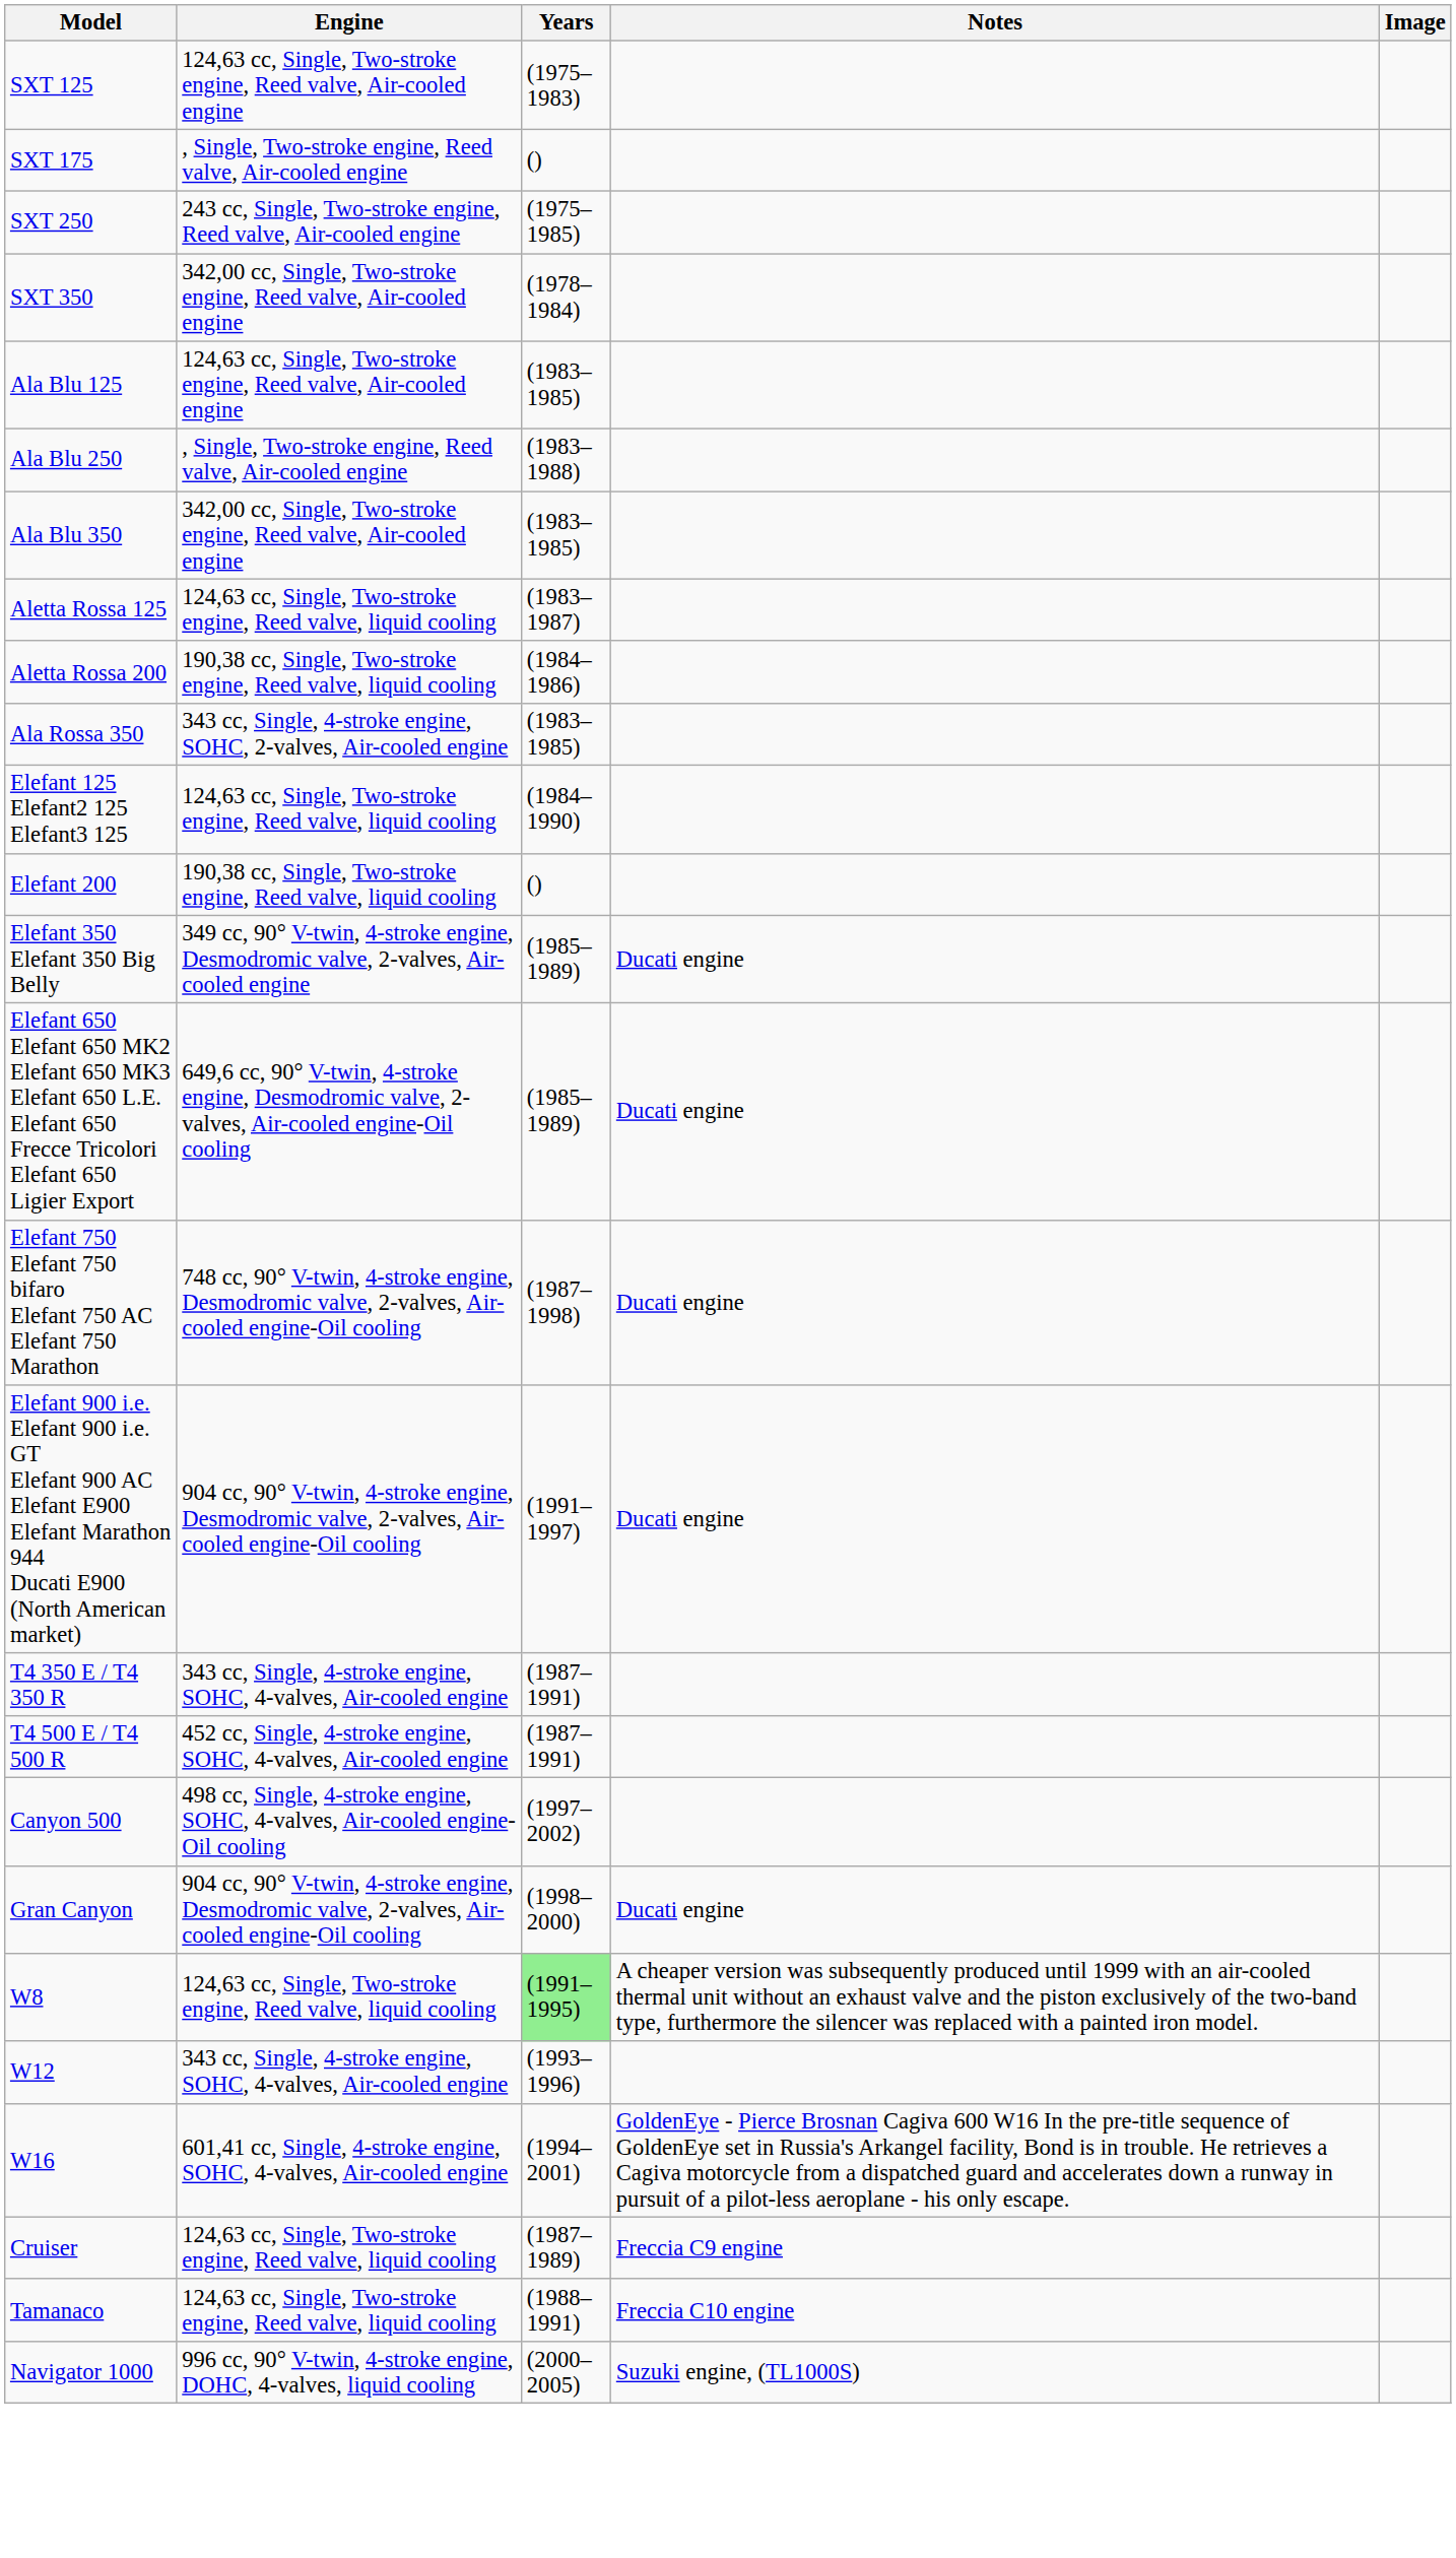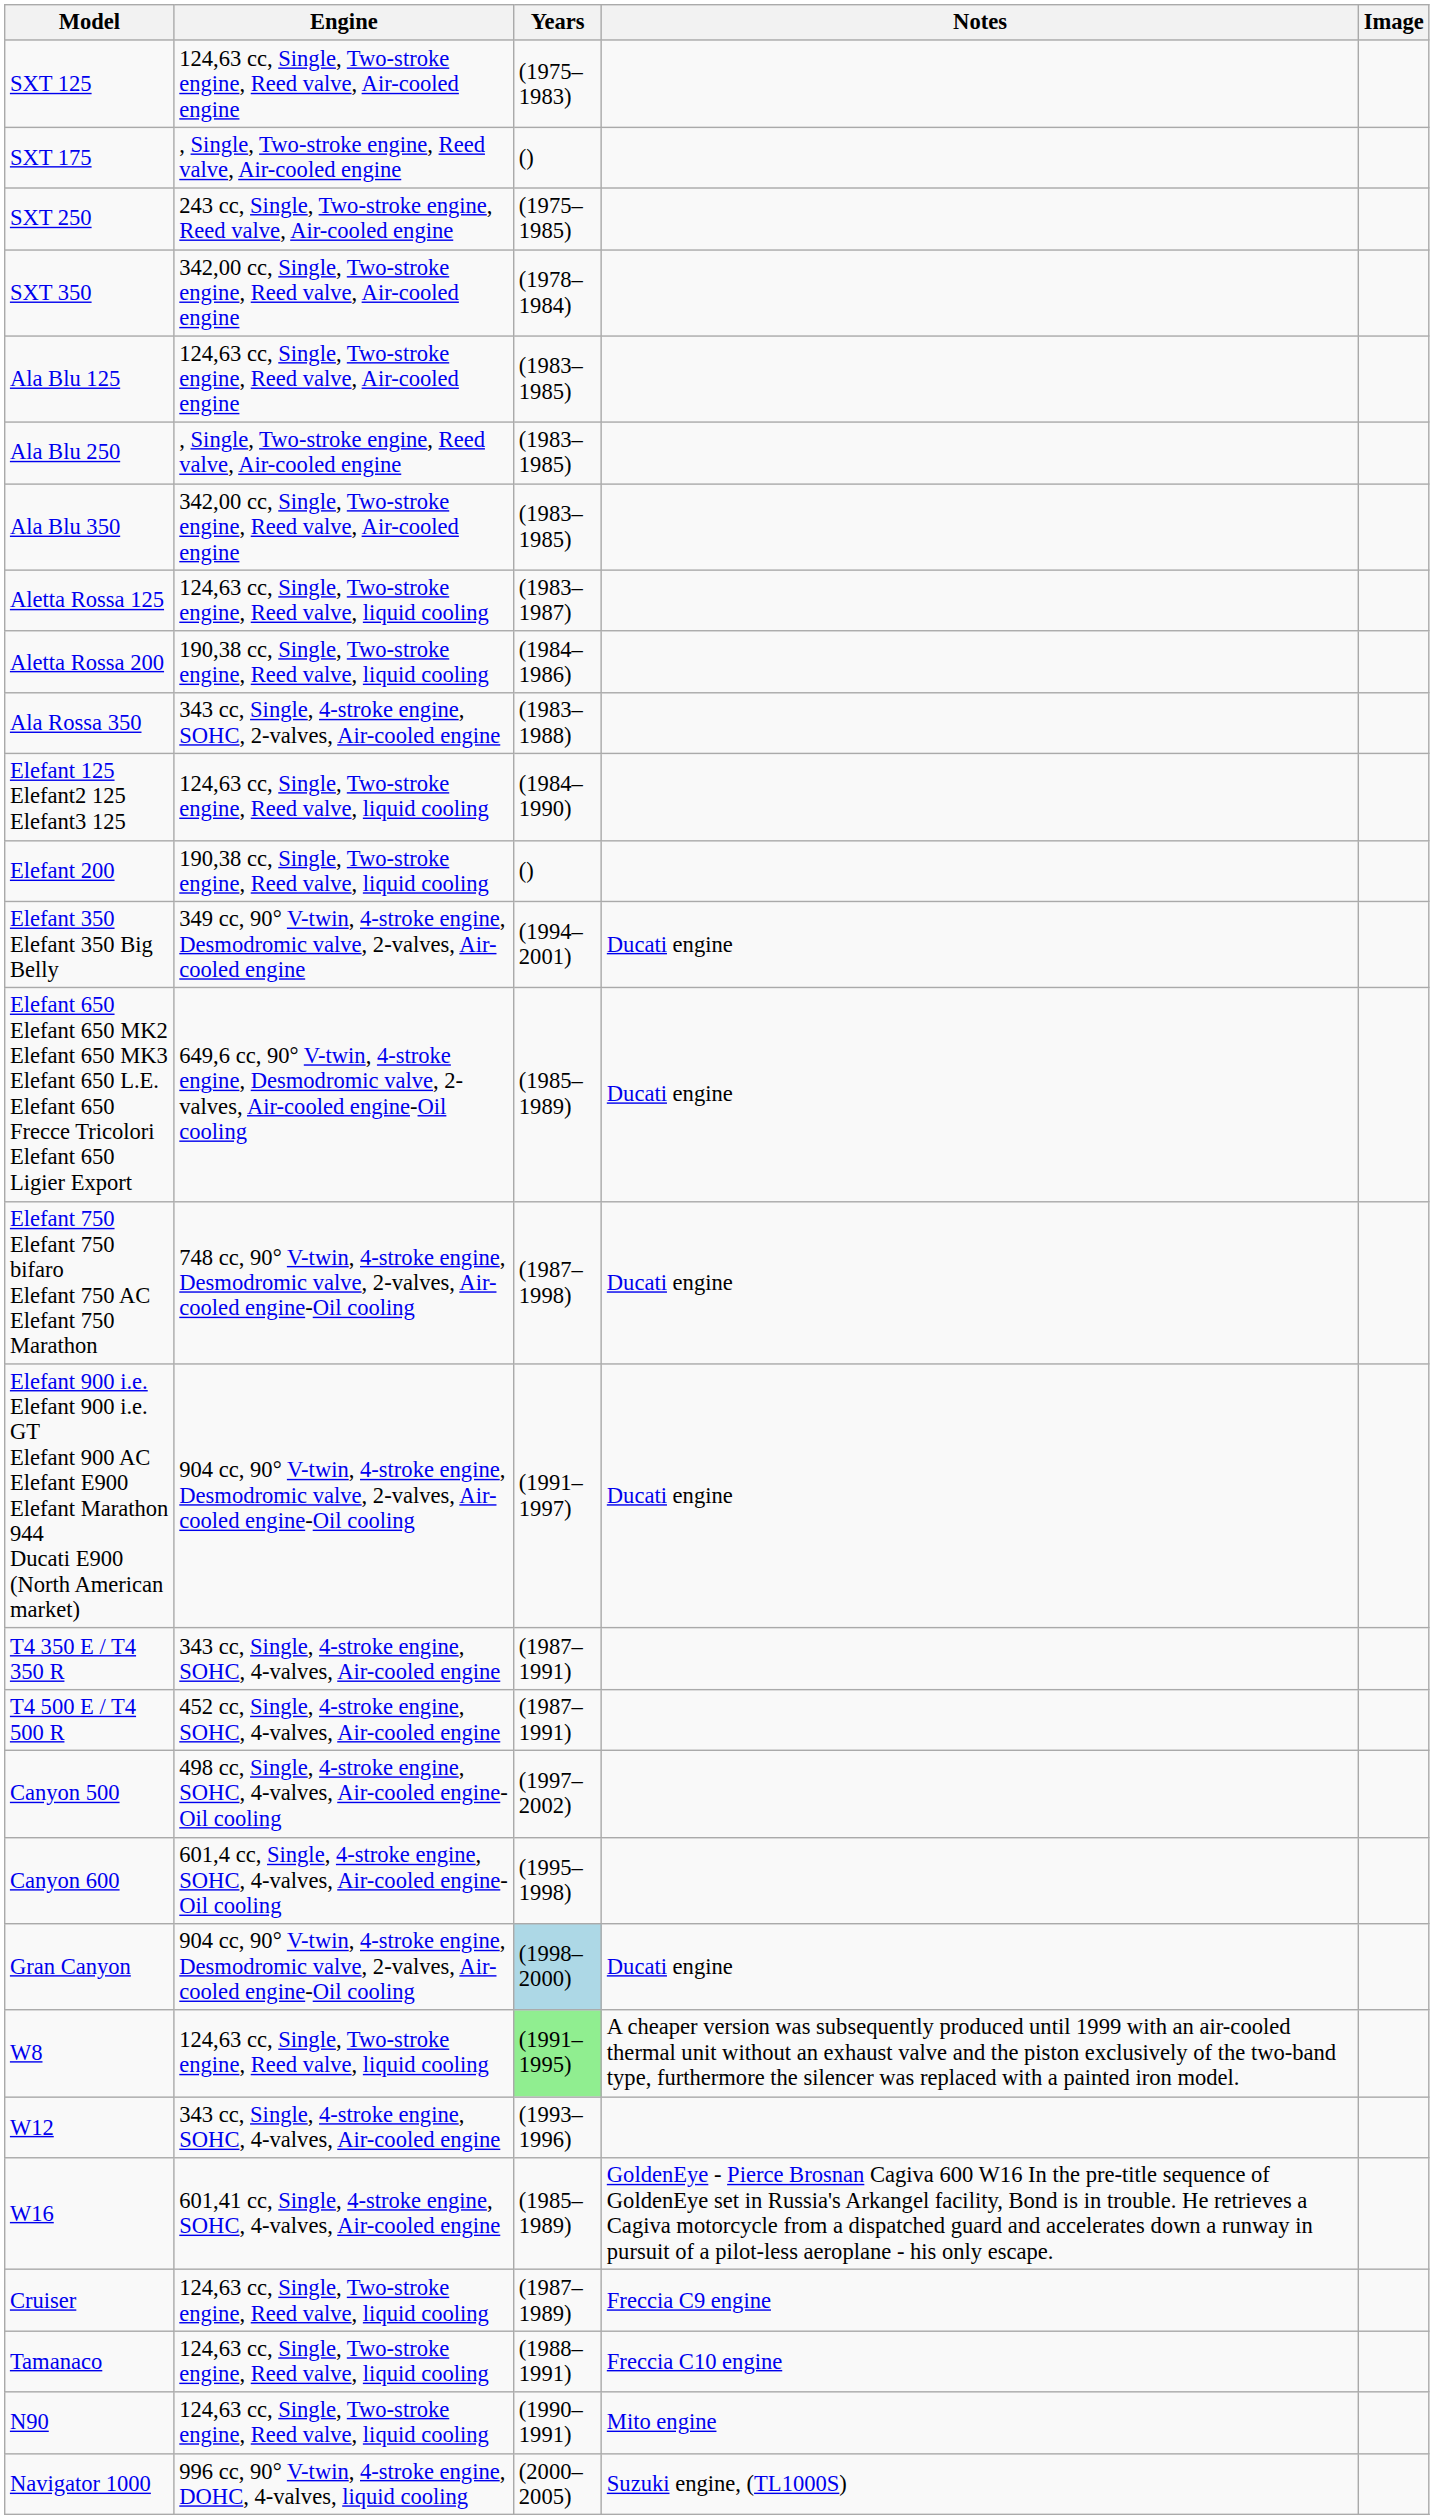Ala Blu 250 | Years: (1983–1988) -> (1983–1985)
Ala Rossa 350 | Years: (1983–1985) -> (1983–1988)
Elefant 350 Elefant 350 Big Belly | Years: (1985–1989) -> (1994–2001)
+ row: Canyon 600 | 601,4 cc, Single, 4-stroke engine, SOHC, 4-valves, Air-cooled engine-Oil cooling | (1995–1998)
Gran Canyon | Years: no background -> lightblue background
W16 | Years: (1994–2001) -> (1985–1989)
+ row: N90 | 124,63 cc, Single, Two-stroke engine, Reed valve, liquid cooling | (1990–1991) | Mito engine
